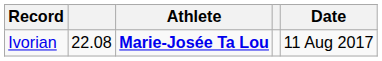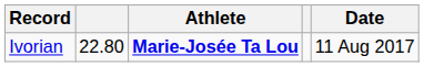Ivorian | column 2: 22.08 -> 22.80
